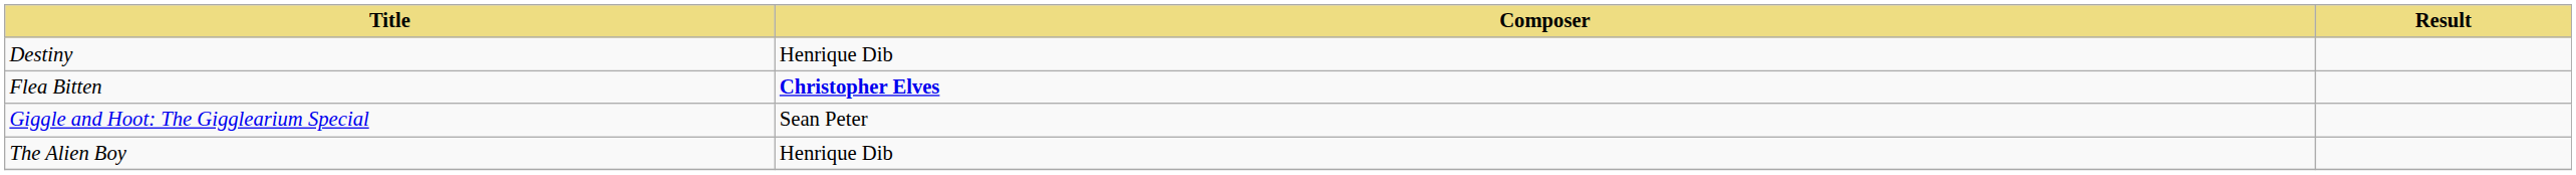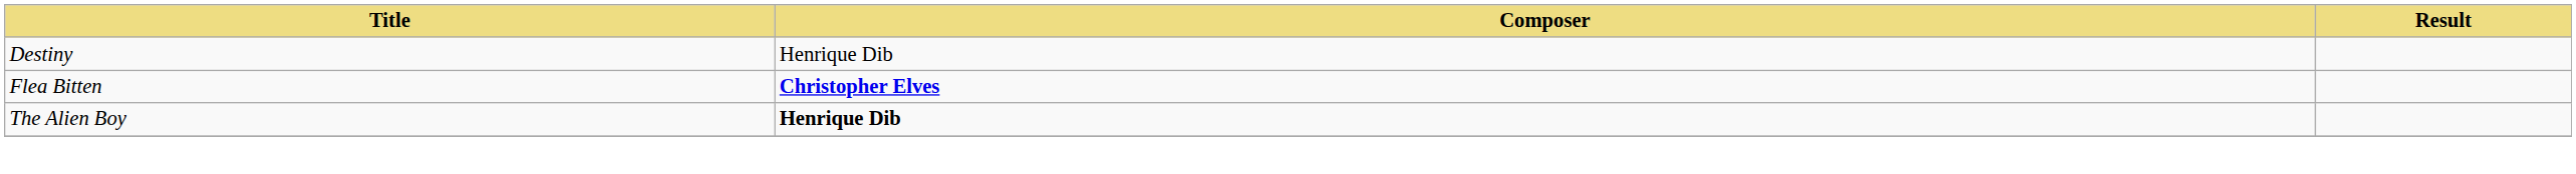- row: Giggle and Hoot: The Gigglearium Special | Sean Peter
The Alien Boy | Composer: normal -> bold
